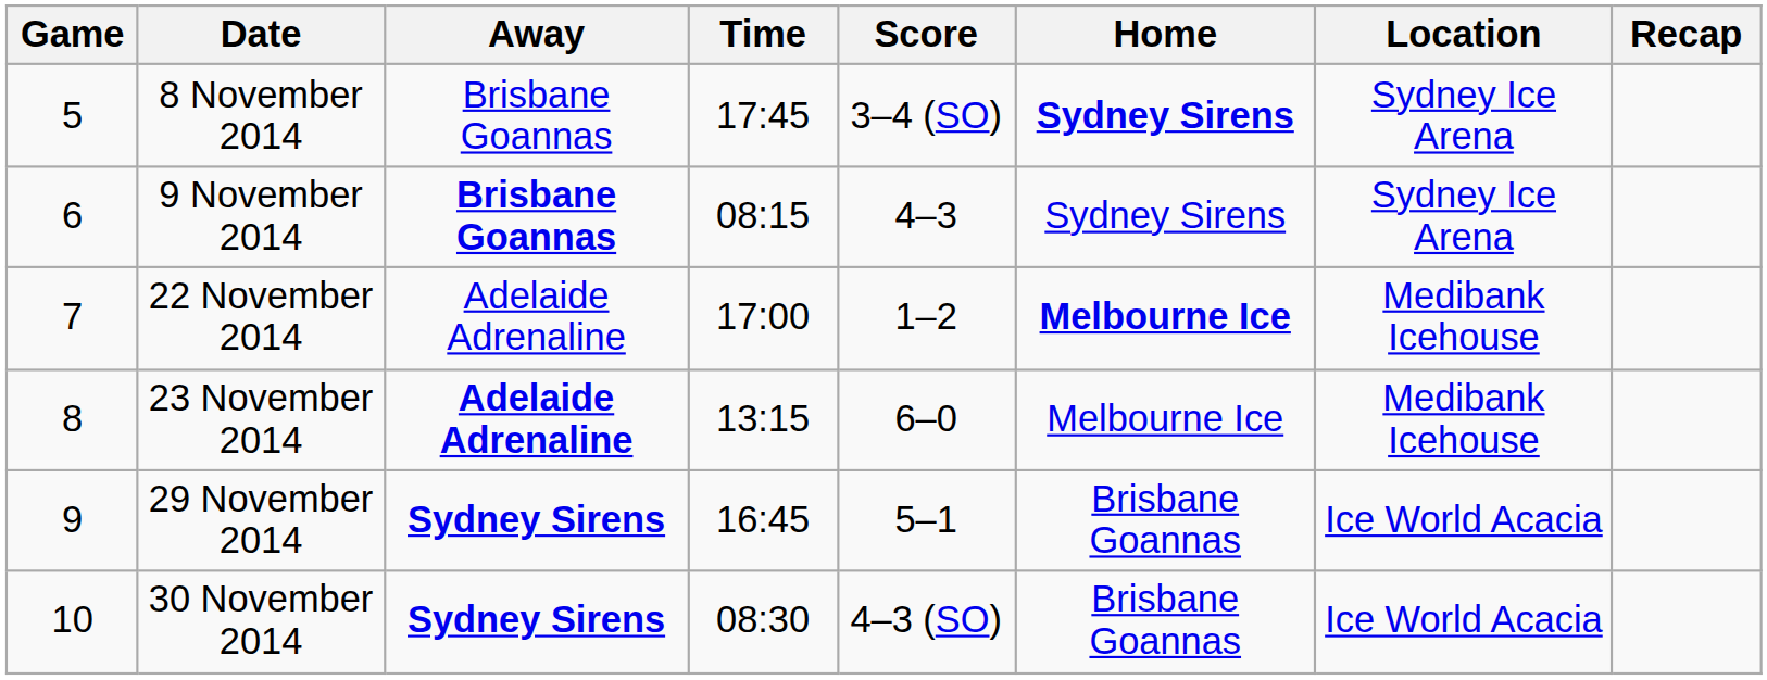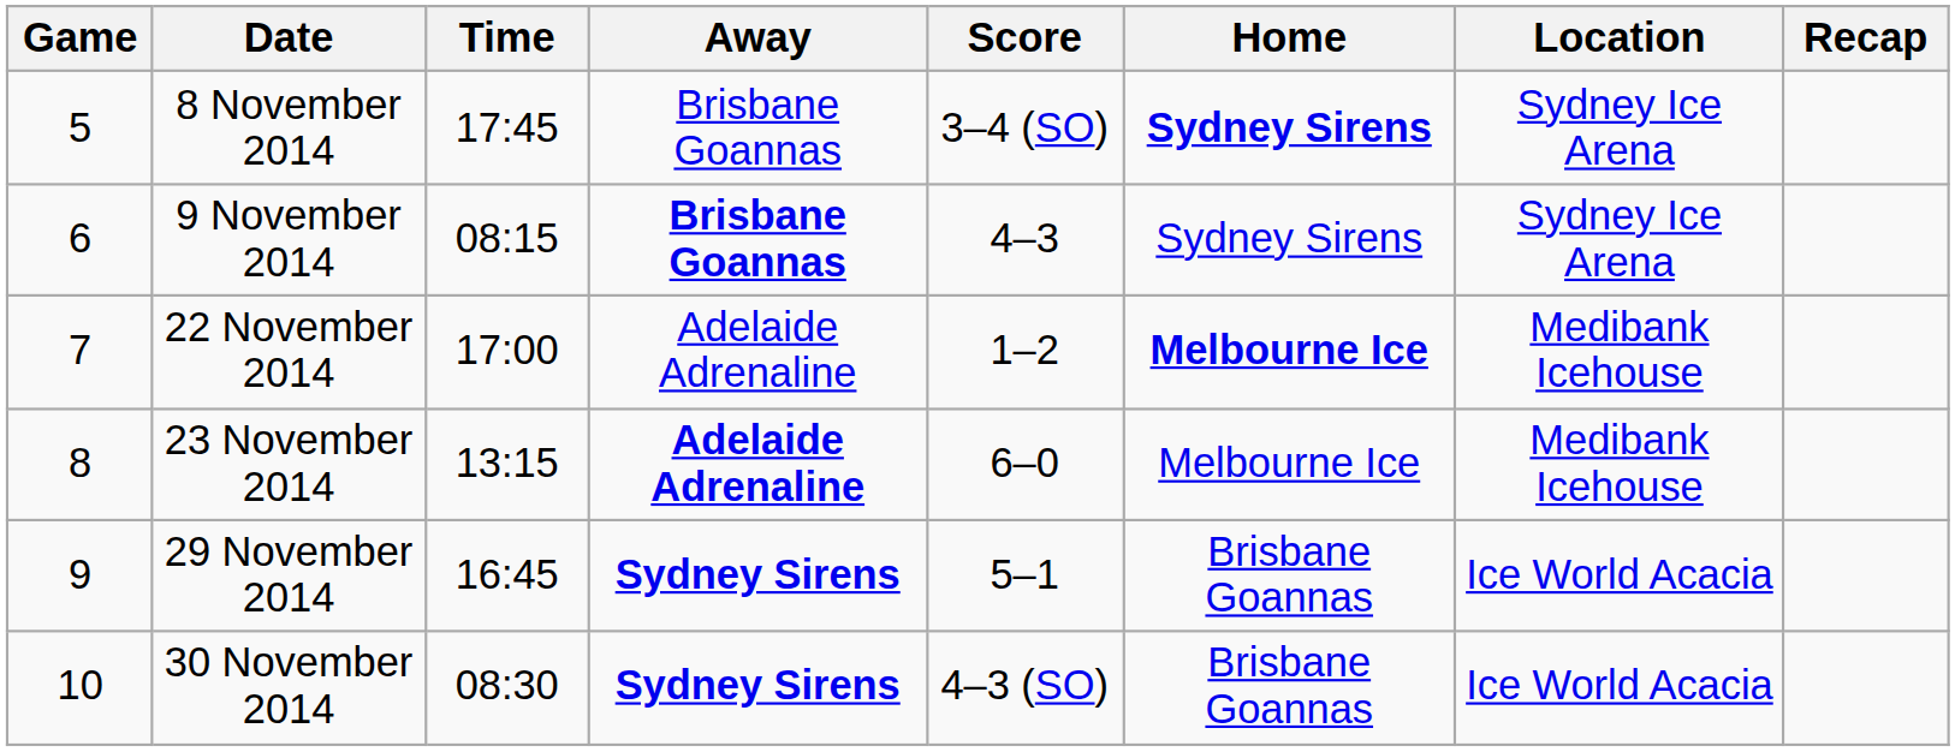columns swapped: Time <-> Away
